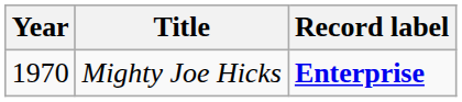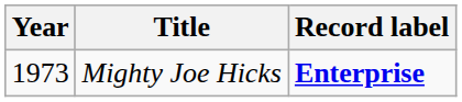Mighty Joe Hicks | Year: 1970 -> 1973
